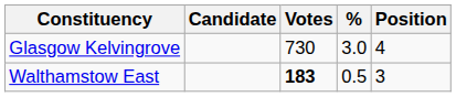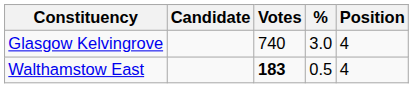Glasgow Kelvingrove | Votes: 730 -> 740
Walthamstow East | Position: 3 -> 4
